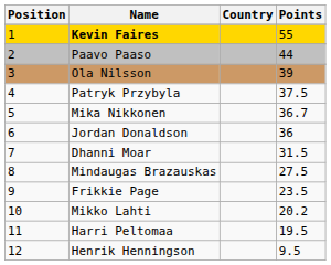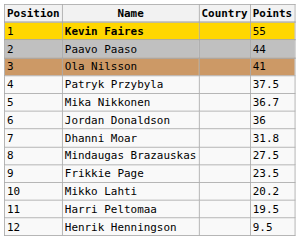Ola Nilsson | Points: 39 -> 41
Dhanni Moar | Points: 31.5 -> 31.8
